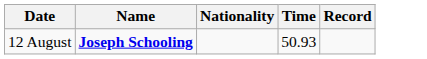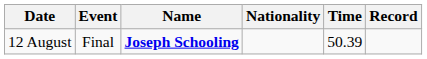+ column: Event | Final
12 August | Time: 50.93 -> 50.39
